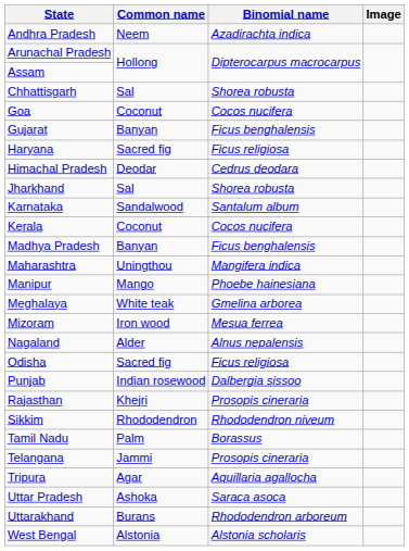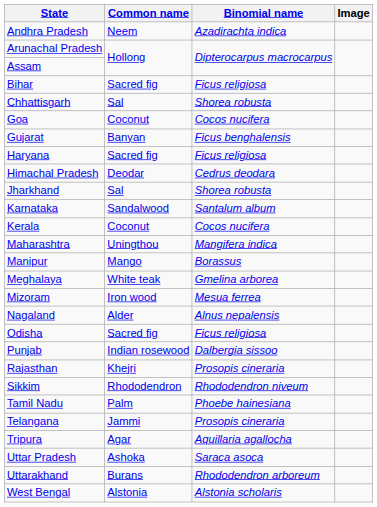+ row: Bihar | Sacred fig | Ficus religiosa
- row: Madhya Pradesh | Banyan | Ficus benghalensis
Manipur | Binomial name: Phoebe hainesiana -> Borassus
Tamil Nadu | Binomial name: Borassus -> Phoebe hainesiana
